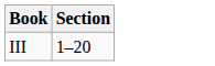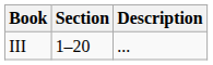+ column: Description | ...
